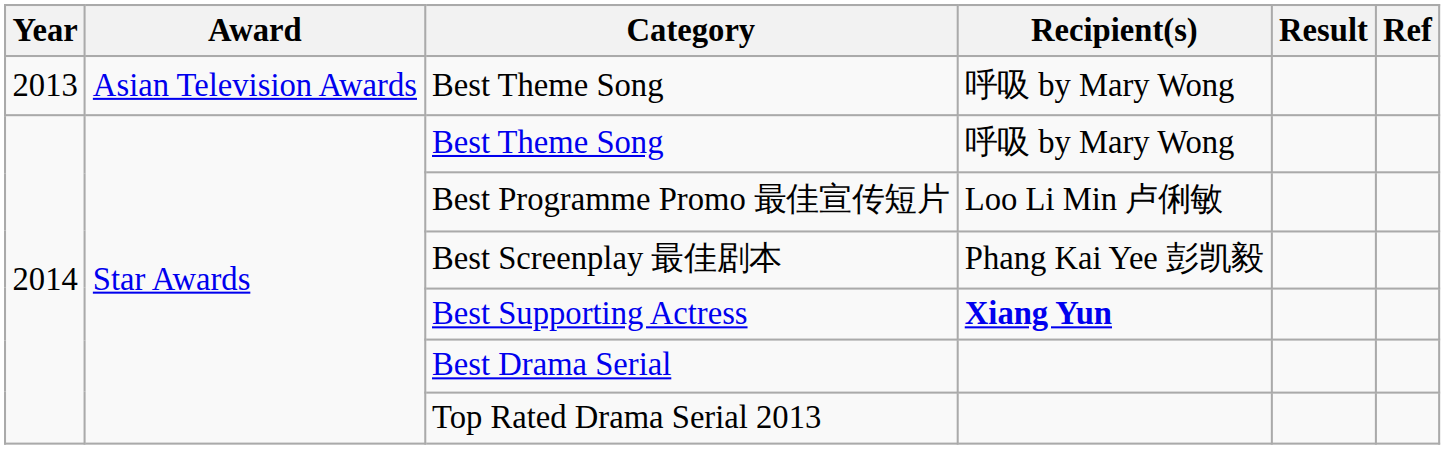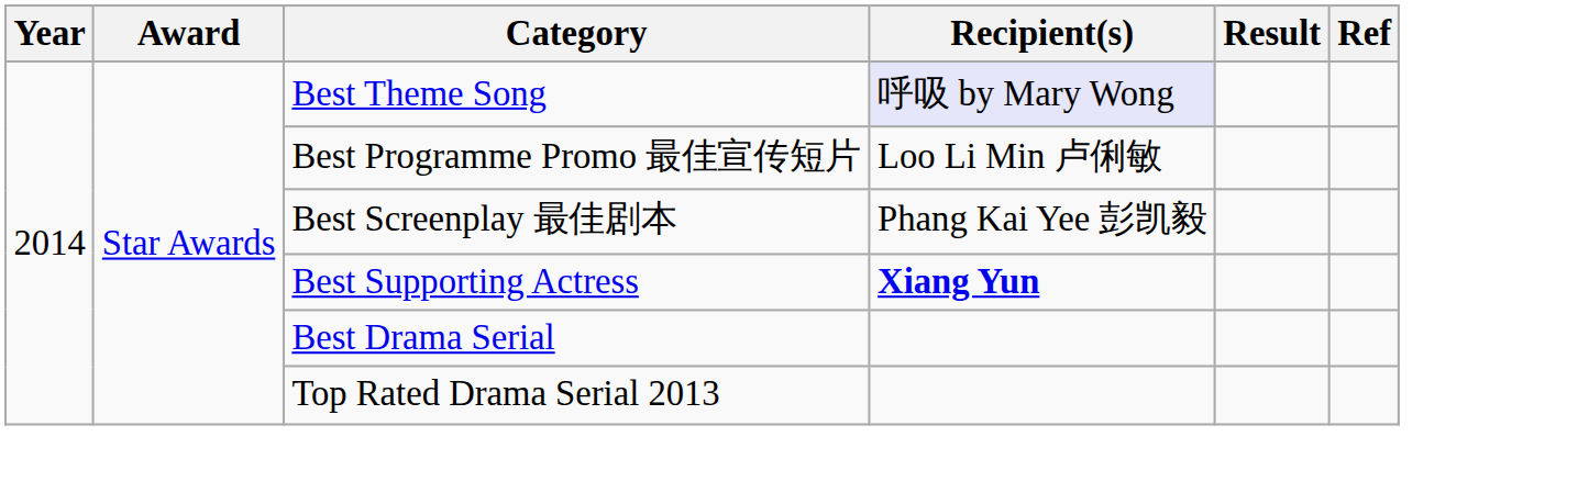- row: 2013 | Asian Television Awards | Best Theme Song | 呼吸 by Mary Wong
2014 / Best Theme Song | Recipient(s): no background -> lavender background
